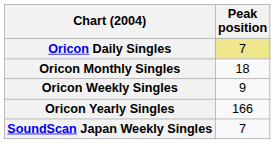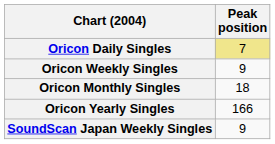rows swapped: Oricon Weekly Singles <-> Oricon Monthly Singles
SoundScan Japan Weekly Singles | Peak position: 7 -> 9
